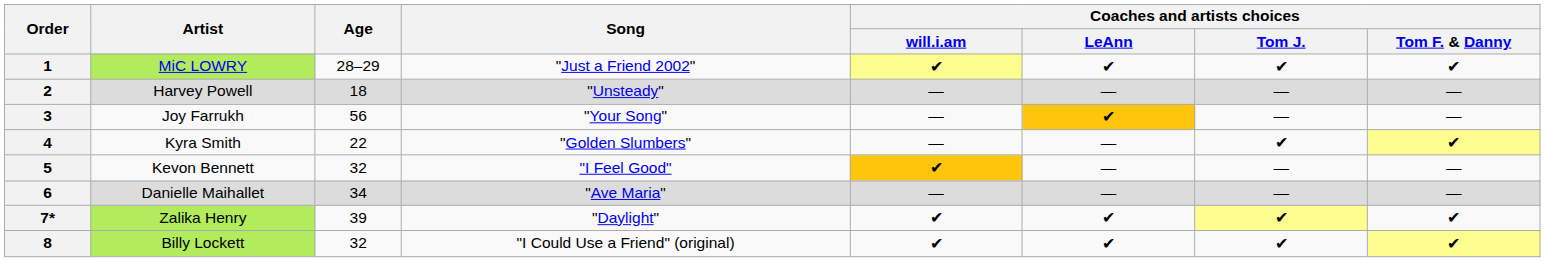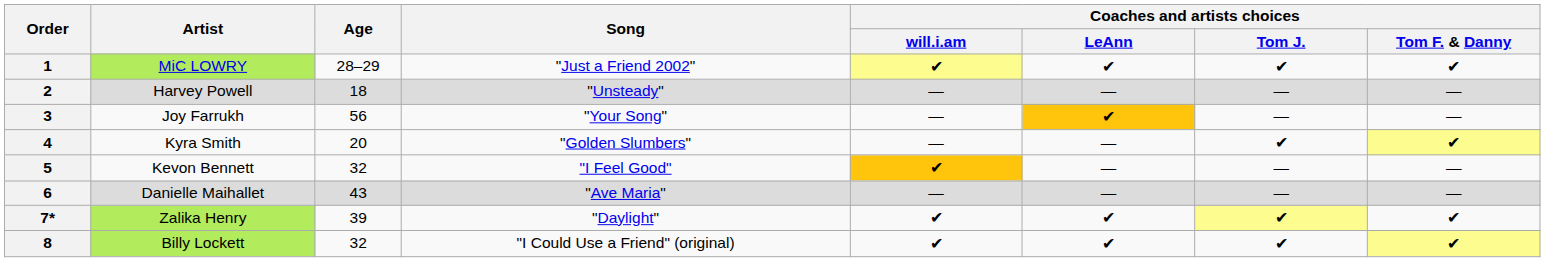4 | Age: 22 -> 20
6 | Age: 34 -> 43
